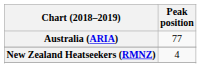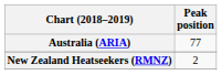New Zealand Heatseekers (RMNZ) | Peak position: 4 -> 2
